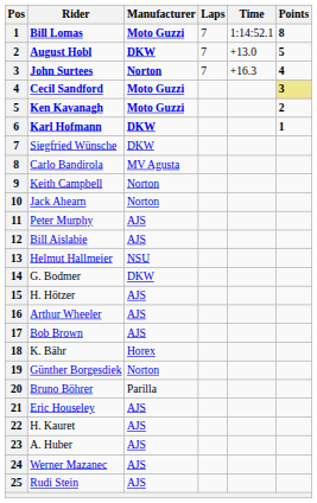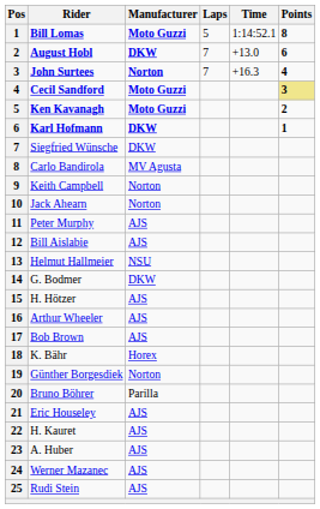Bill Lomas | Laps: 7 -> 5
August Hobl | Points: 5 -> 6
